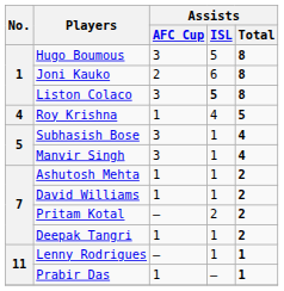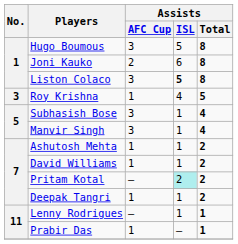Roy Krishna | No.: 4 -> 3
Pritam Kotal | Assists / ISL: no background -> paleturquoise background
